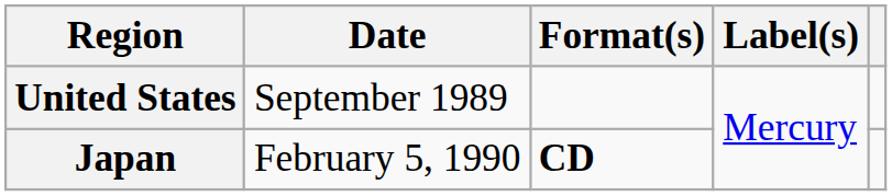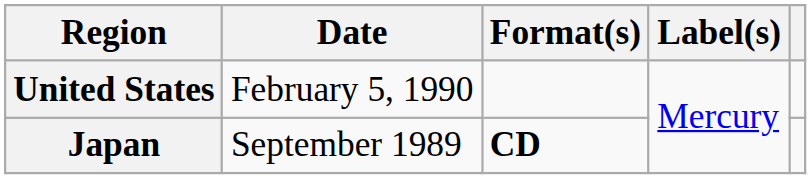United States | Date: September 1989 -> February 5, 1990
Japan | Date: February 5, 1990 -> September 1989
